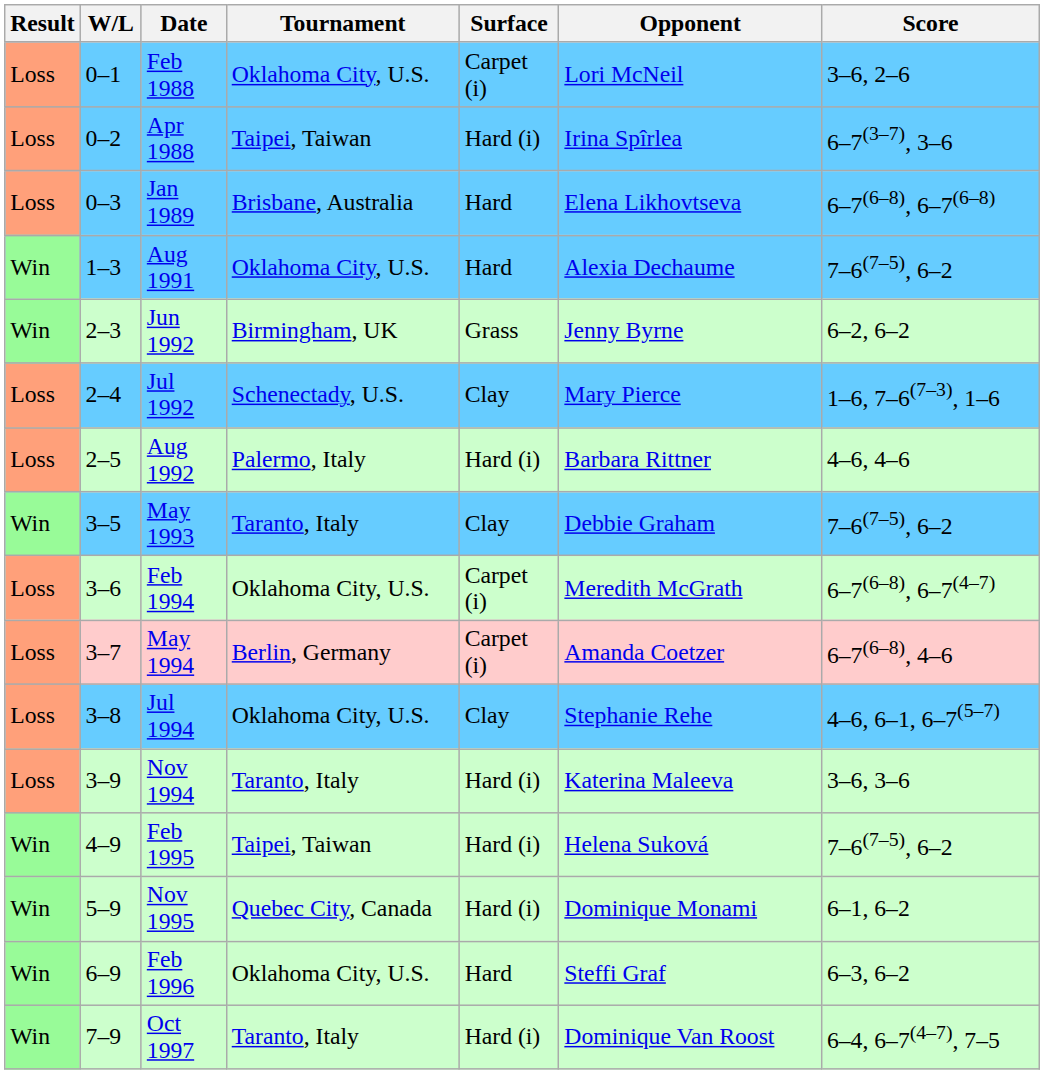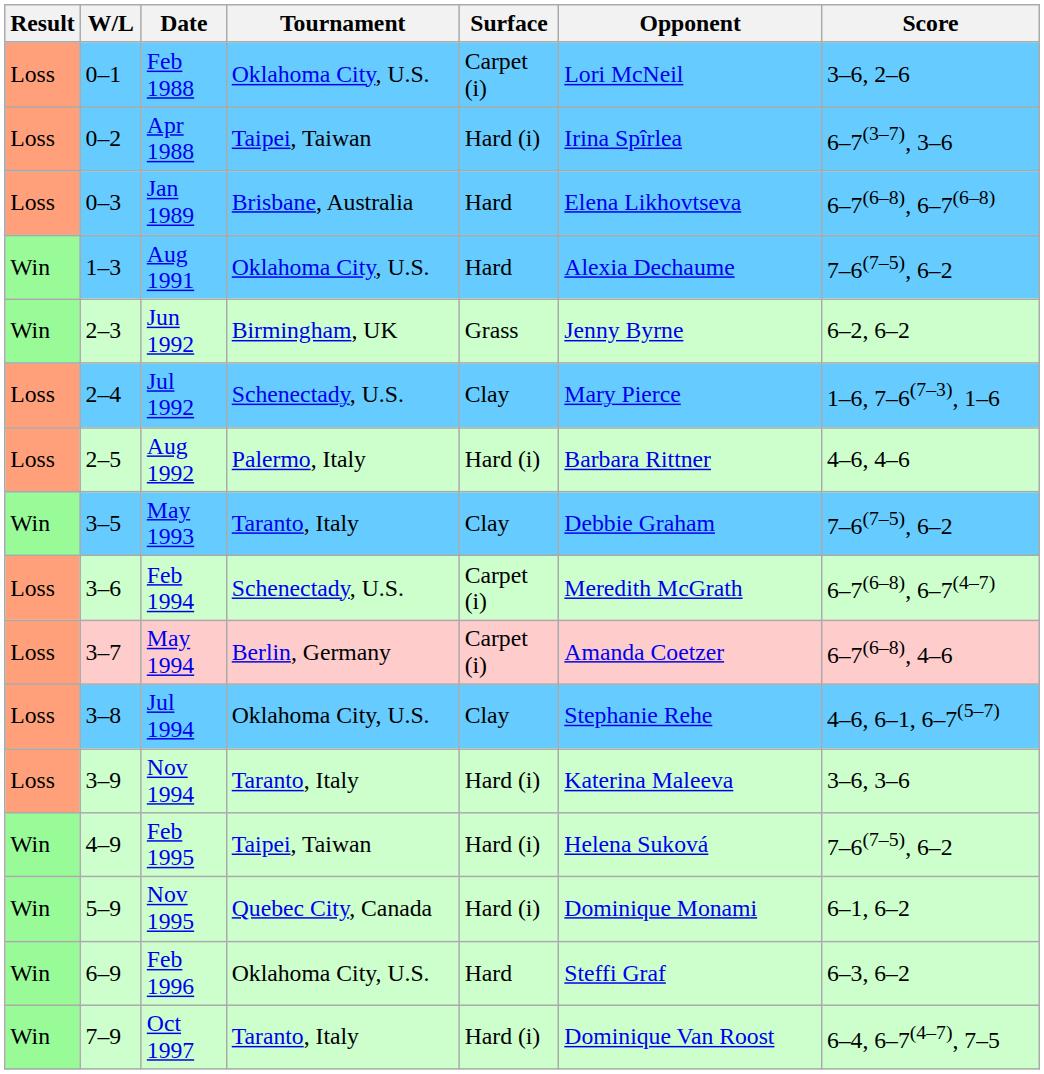Feb 1994 | Tournament: Oklahoma City, U.S. -> Schenectady, U.S.
